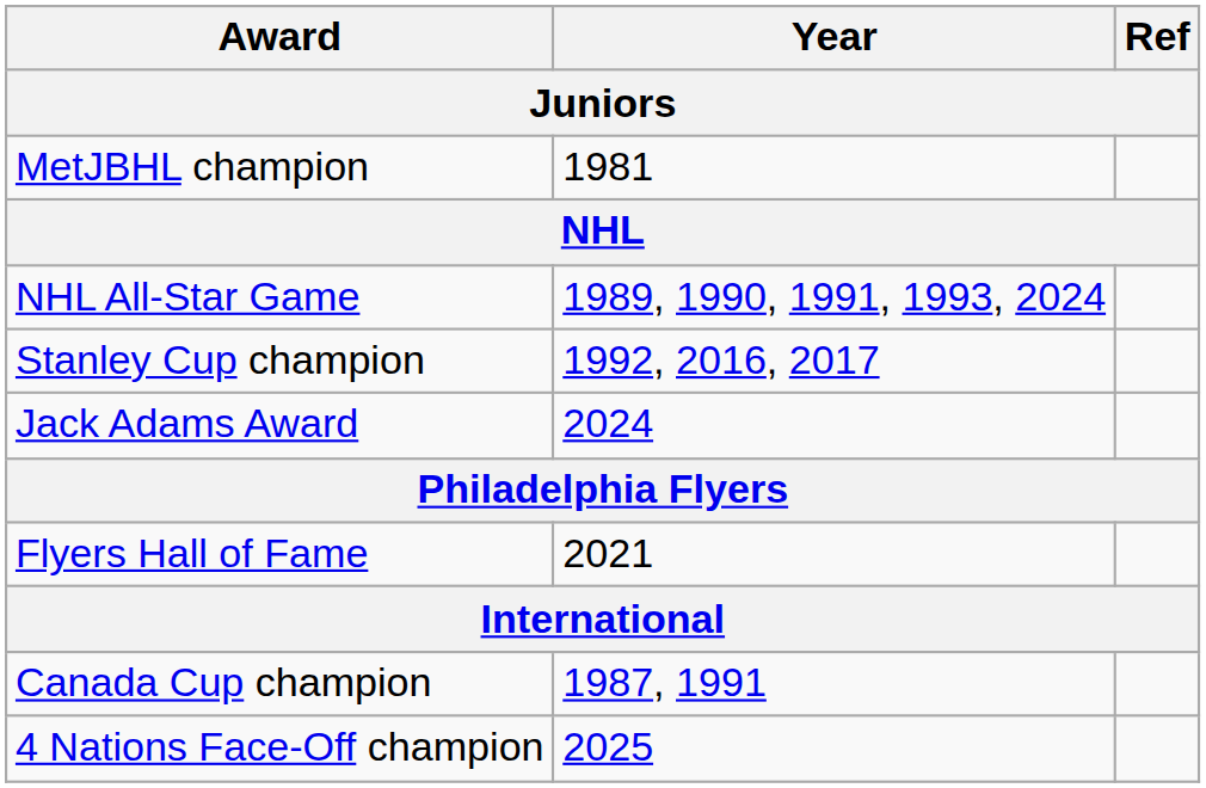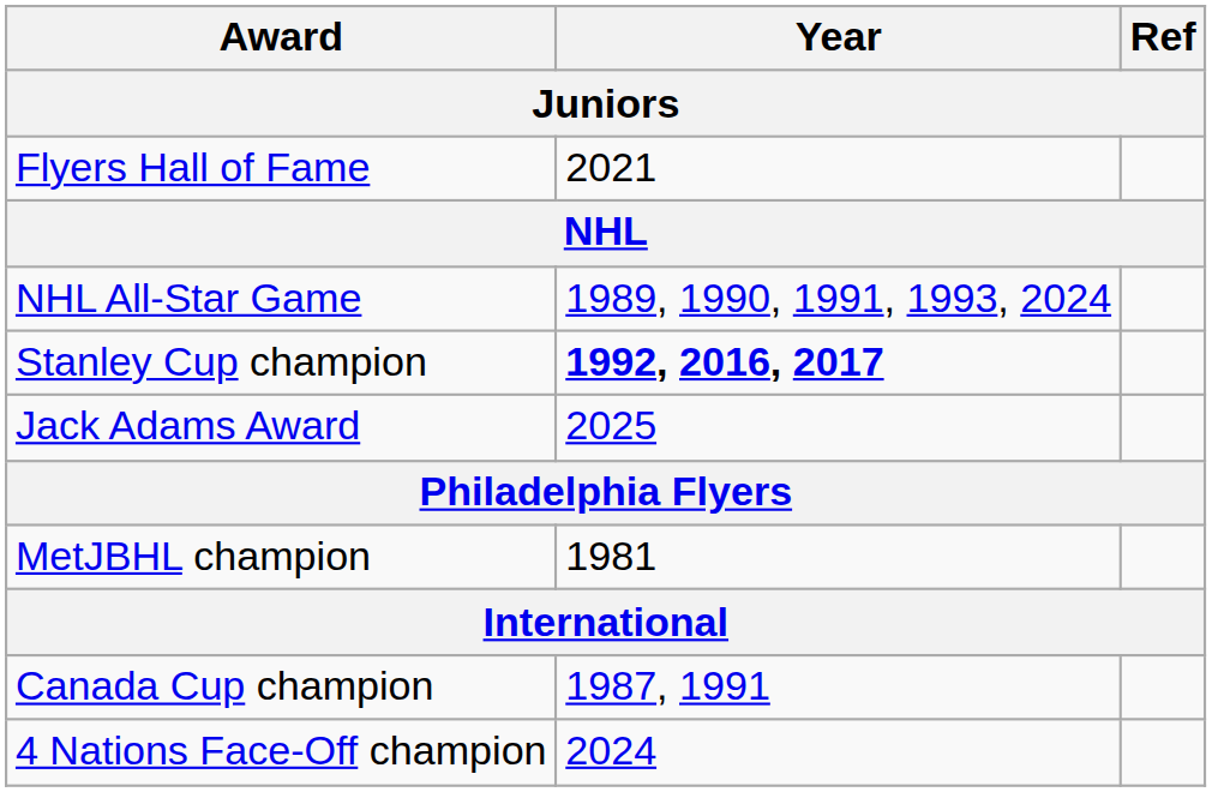rows swapped: MetJBHL champion <-> Flyers Hall of Fame
Stanley Cup champion | Year: normal -> bold
Jack Adams Award | Year: 2024 -> 2025
4 Nations Face-Off champion | Year: 2025 -> 2024
